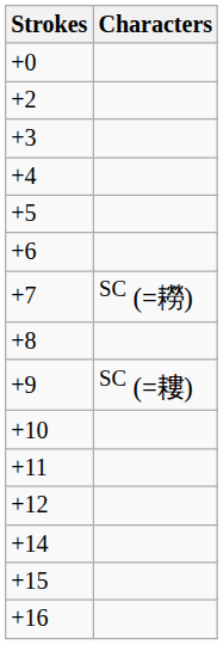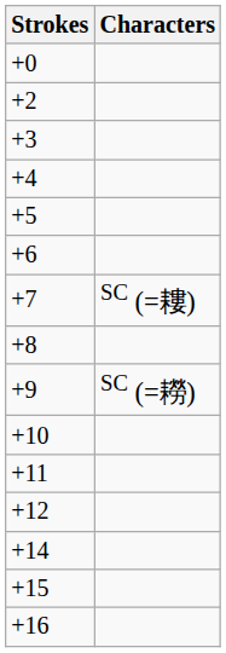+7 | Characters: SC (=耮) -> SC (=耬)
+9 | Characters: SC (=耬) -> SC (=耮)
